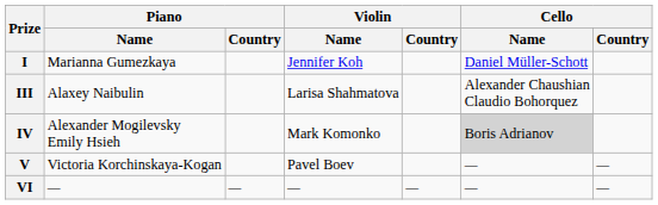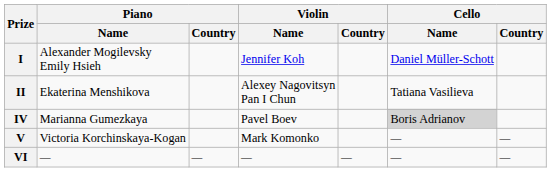I | Piano / Name: Marianna Gumezkaya -> Alexander Mogilevsky Emily Hsieh
+ row: II | Ekaterina Menshikova | Alexey Nagovitsyn Pan I Chun | Tatiana Vasilieva
- row: III | Alaxey Naibulin | Larisa Shahmatova | Alexander Chaushian Claudio Bohorquez
IV | Piano / Name: Alexander Mogilevsky Emily Hsieh -> Marianna Gumezkaya
IV | Violin / Name: Mark Komonko -> Pavel Boev
V | Violin / Name: Pavel Boev -> Mark Komonko
